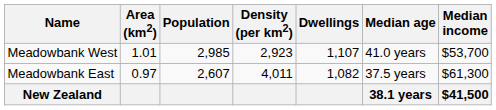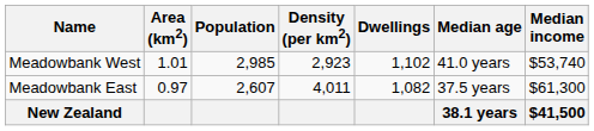Meadowbank West | Dwellings: 1,107 -> 1,102
Meadowbank West | Median income: $53,700 -> $53,740
